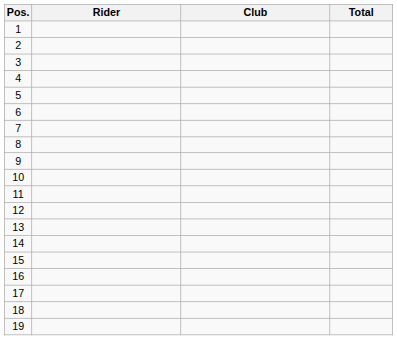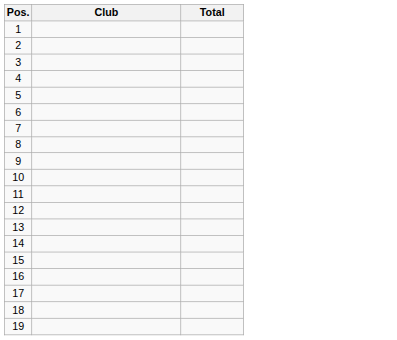- column: Rider
